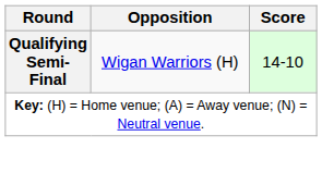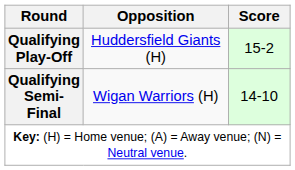+ row: Qualifying Play-Off | Huddersfield Giants (H) | 15-2
